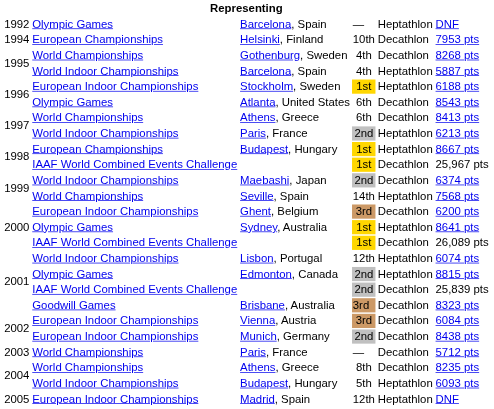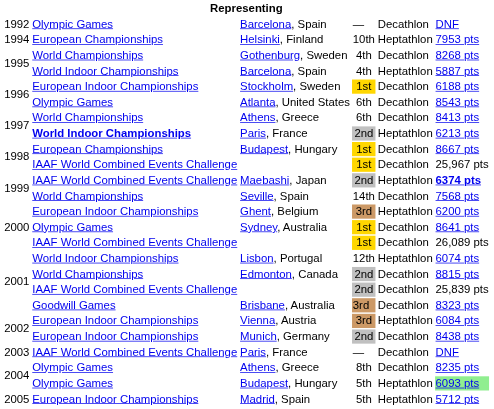1992 / Barcelona, Spain | column 5: Heptathlon -> Decathlon
Helsinki, Finland | column 5: Decathlon -> Heptathlon
Stockholm, Sweden | column 5: Heptathlon -> Decathlon
1997 / Paris, France | column 2: normal -> bold
1998 / Budapest, Hungary | column 5: Heptathlon -> Decathlon
Maebashi, Japan | column 2: World Indoor Championships -> IAAF World Combined Events Challenge
Maebashi, Japan | column 5: Decathlon -> Heptathlon
Maebashi, Japan | column 6: normal -> bold
Seville, Spain | column 5: Heptathlon -> Decathlon
Ghent, Belgium | column 5: Decathlon -> Heptathlon
Sydney, Australia | column 5: Heptathlon -> Decathlon
Edmonton, Canada | column 2: Olympic Games -> World Championships
Edmonton, Canada | column 5: Heptathlon -> Decathlon
Vienna, Austria | column 5: Decathlon -> Heptathlon
2003 / Paris, France | column 2: World Championships -> IAAF World Combined Events Challenge
2003 / Paris, France | column 6: 5712 pts -> DNF
2004 / Athens, Greece | column 2: World Championships -> Olympic Games
2004 / Budapest, Hungary | column 2: World Indoor Championships -> Olympic Games
2004 / Budapest, Hungary | column 6: no background -> lightgreen background
Madrid, Spain | column 4: 12th -> 5th
Madrid, Spain | column 6: DNF -> 5712 pts
